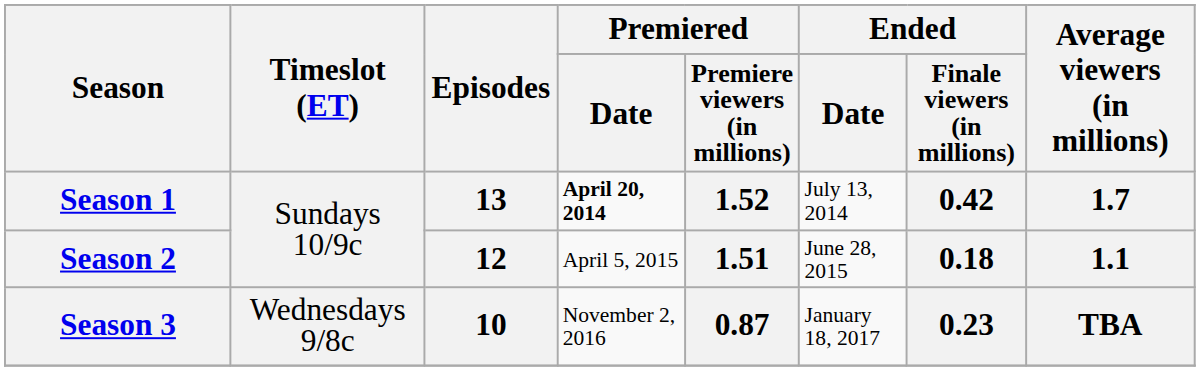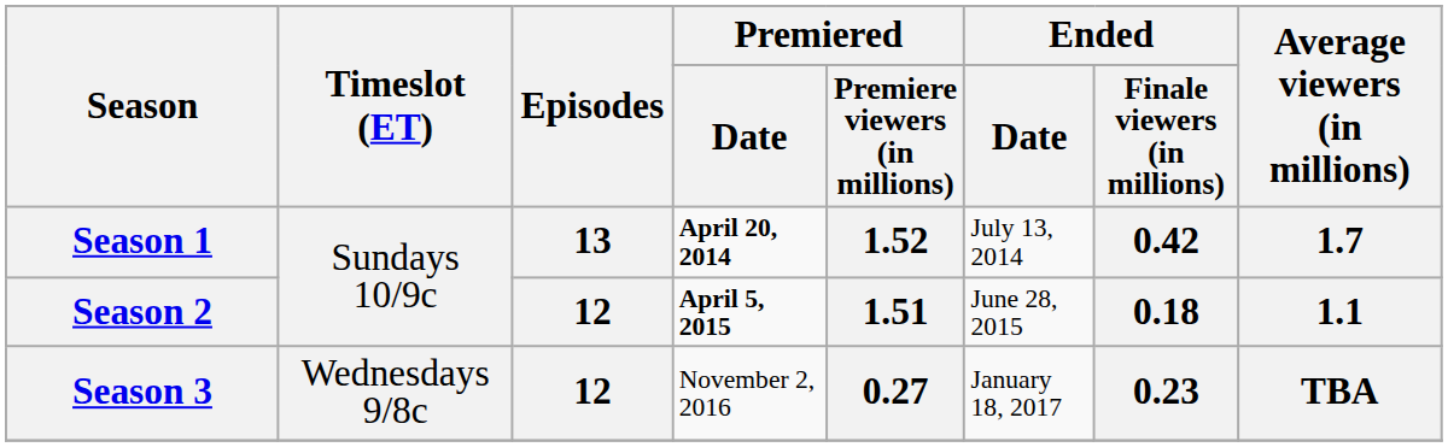Season 2 | Premiered / Date: normal -> bold
Season 3 | Episodes: 10 -> 12
Season 3 | Premiered / Premiere viewers (in millions): 0.87 -> 0.27
